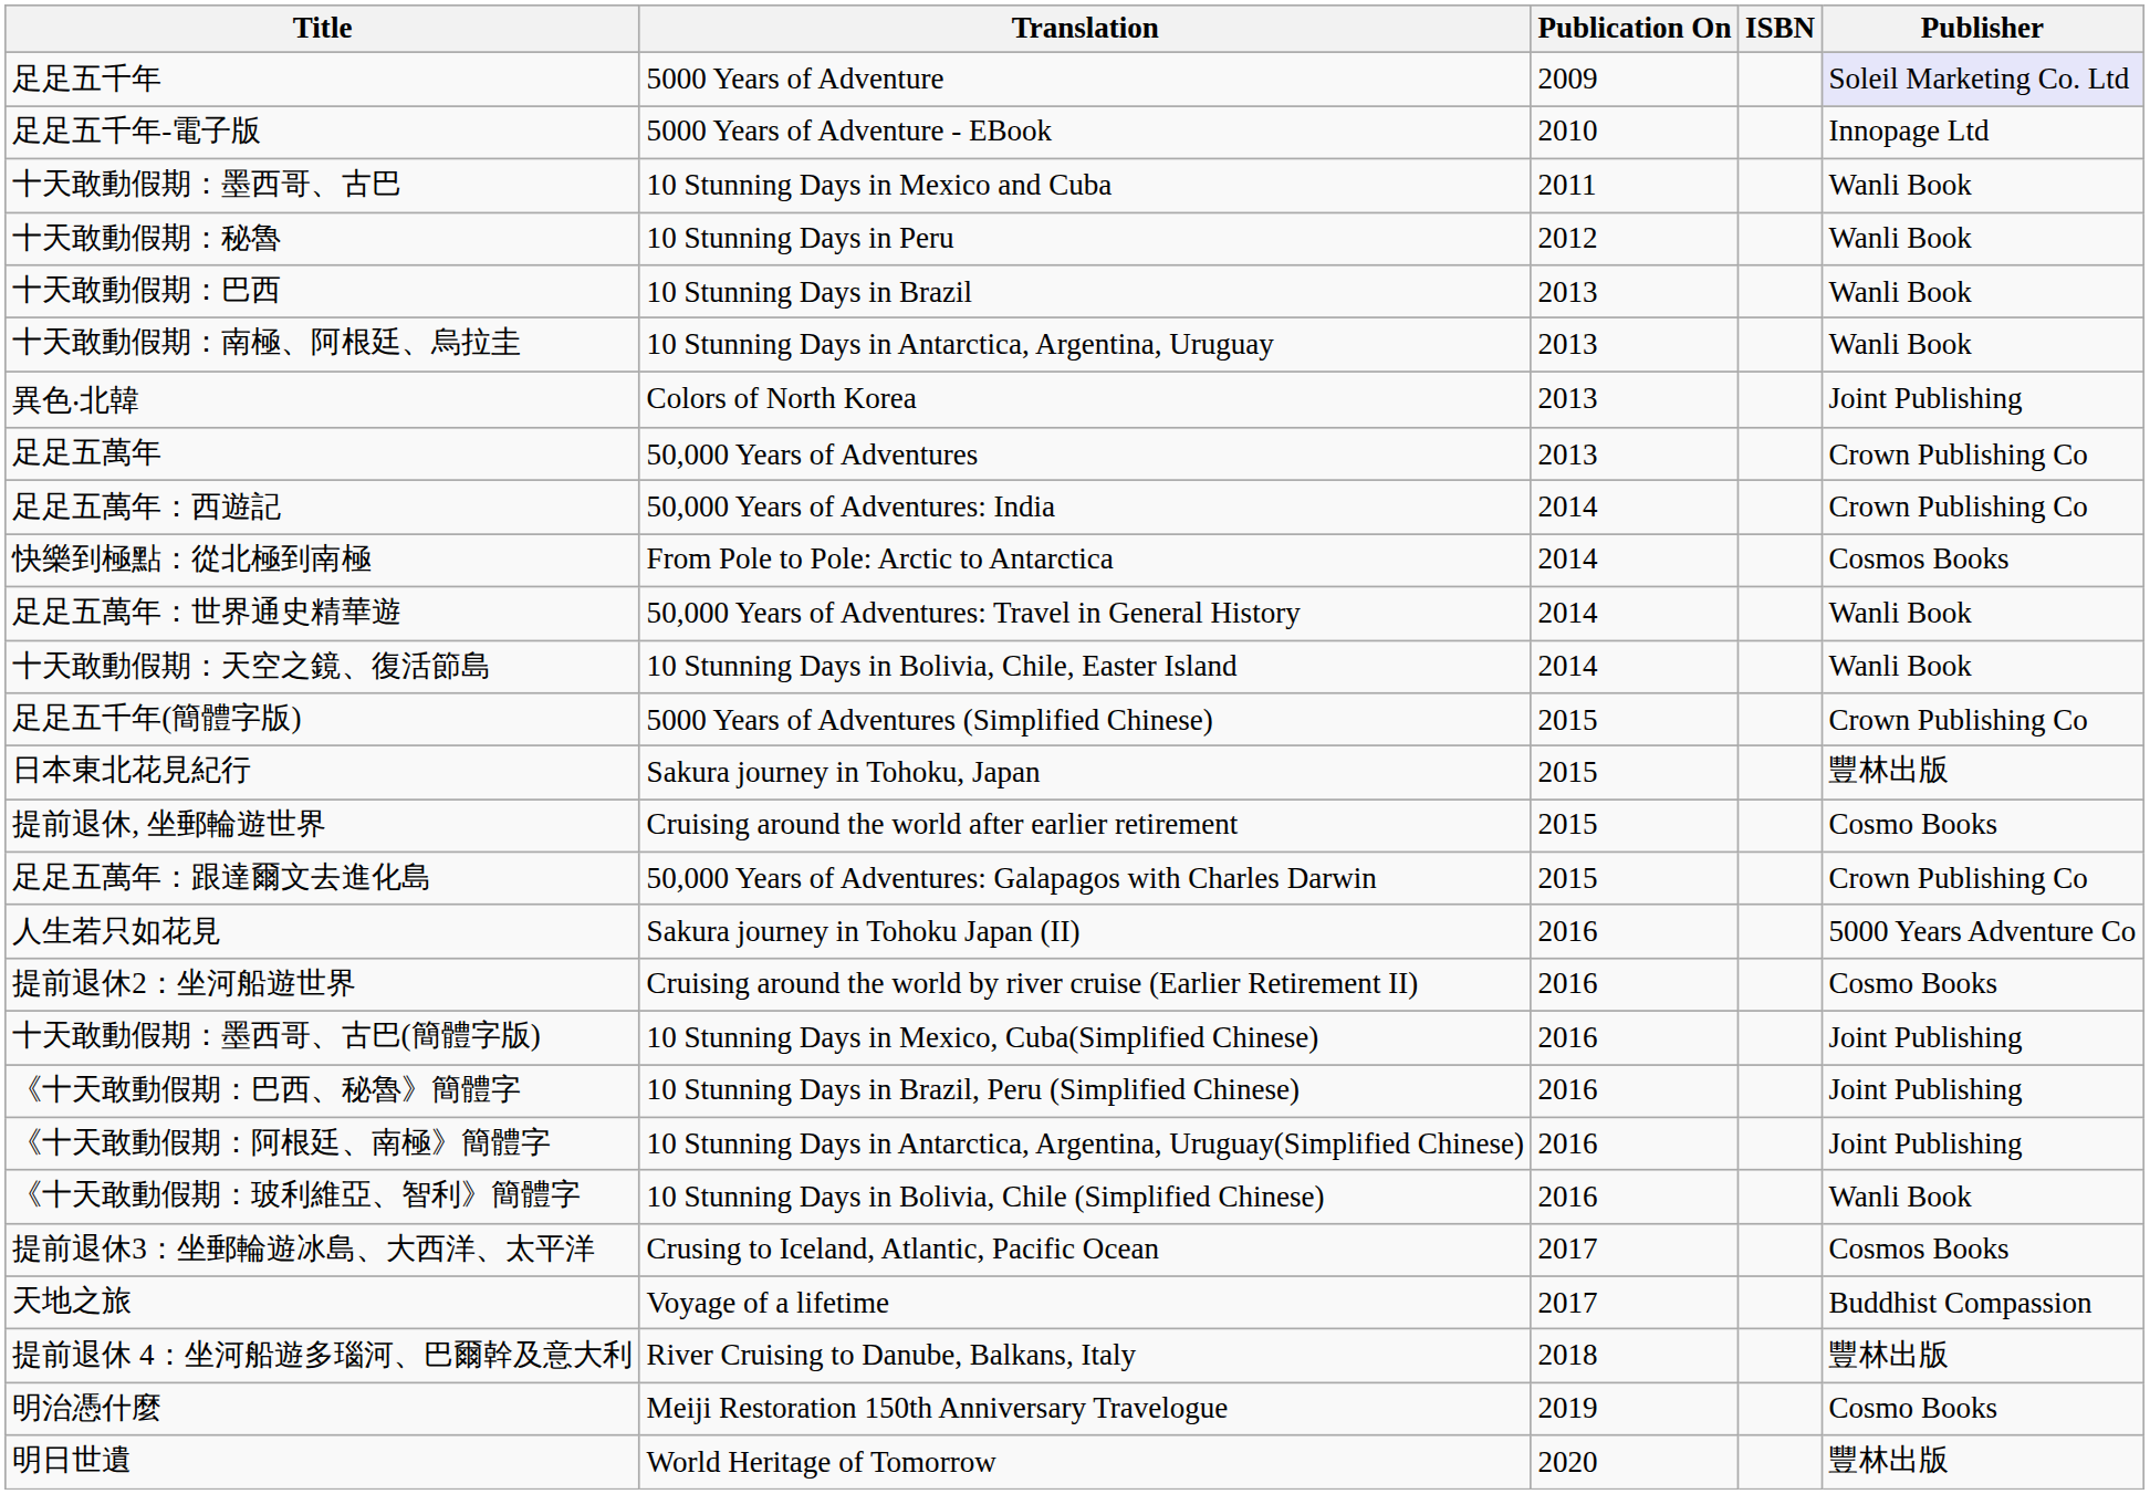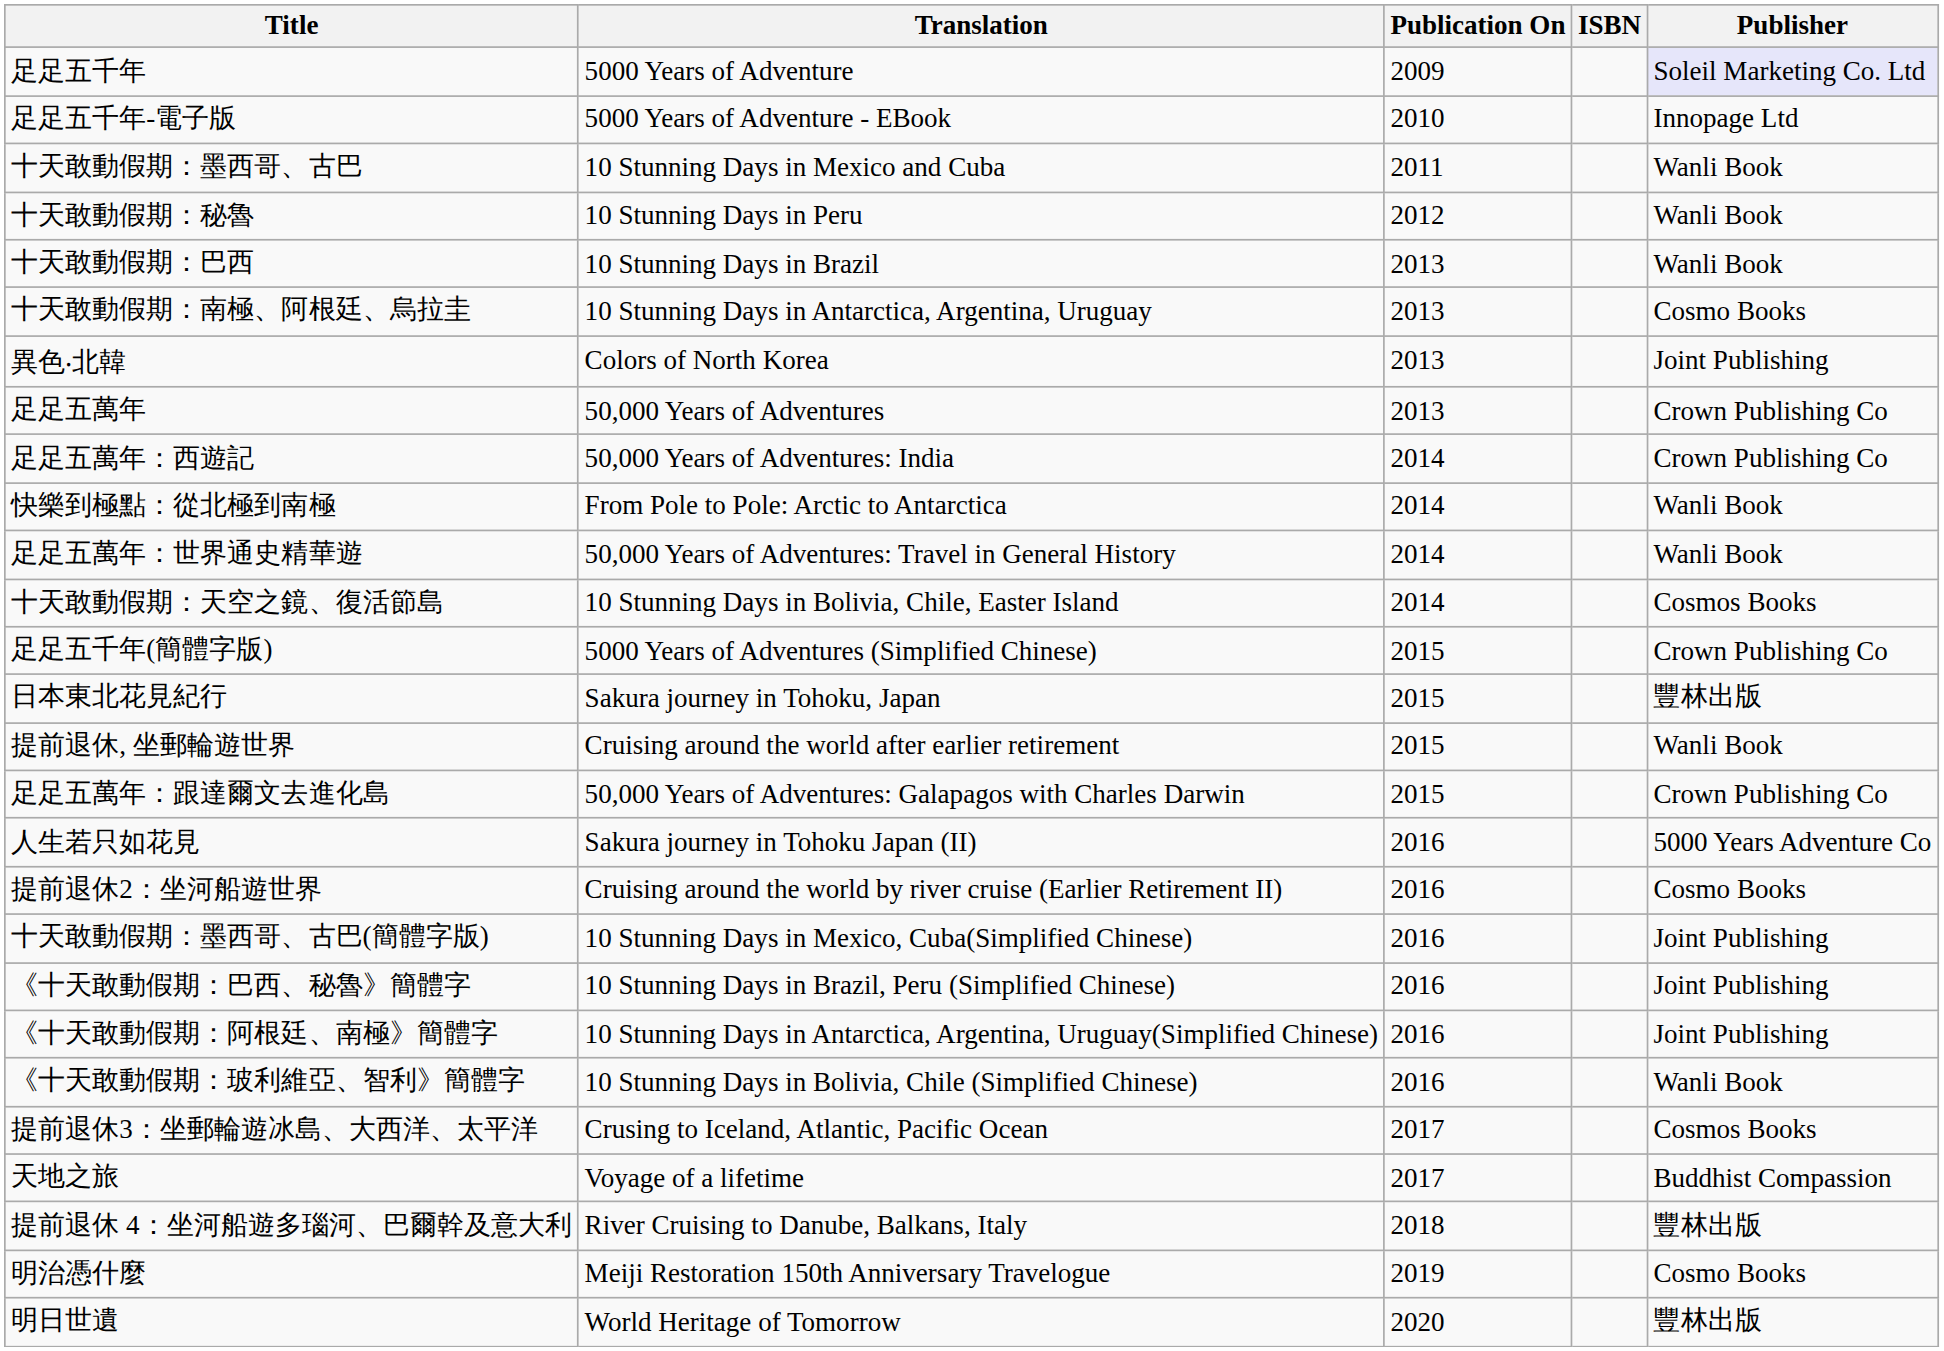十天敢動假期：南極、阿根廷、烏拉圭 | Publisher: Wanli Book -> Cosmo Books
快樂到極點：從北極到南極 | Publisher: Cosmos Books -> Wanli Book
十天敢動假期：天空之鏡、復活節島 | Publisher: Wanli Book -> Cosmos Books
提前退休, 坐郵輪遊世界 | Publisher: Cosmo Books -> Wanli Book
